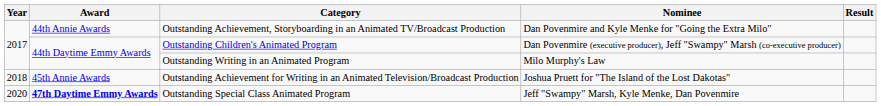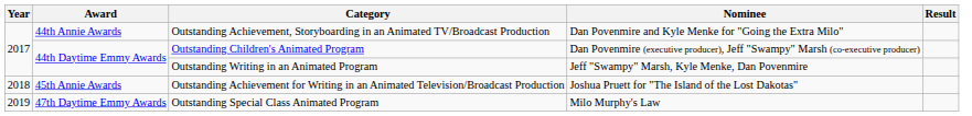Outstanding Writing in an Animated Program | Nominee: Milo Murphy's Law -> Jeff "Swampy" Marsh, Kyle Menke, Dan Povenmire
Outstanding Special Class Animated Program | Year: 2020 -> 2019
Outstanding Special Class Animated Program | Award: bold -> normal
Outstanding Special Class Animated Program | Nominee: Jeff "Swampy" Marsh, Kyle Menke, Dan Povenmire -> Milo Murphy's Law
